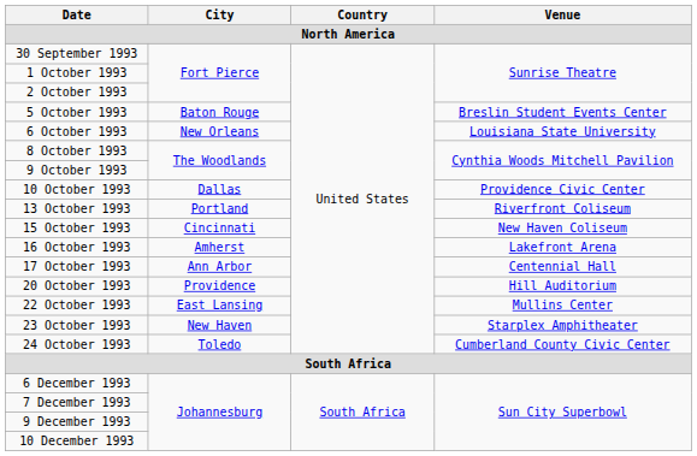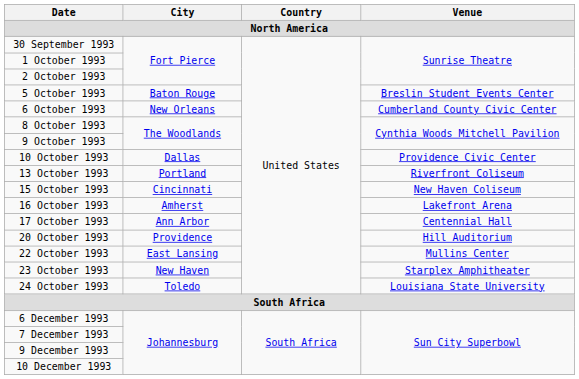6 October 1993 | Venue: Louisiana State University -> Cumberland County Civic Center
24 October 1993 | Venue: Cumberland County Civic Center -> Louisiana State University
